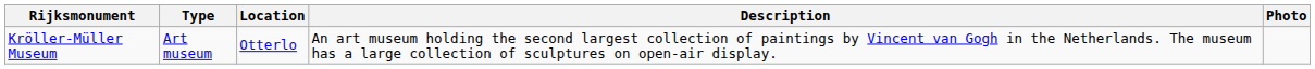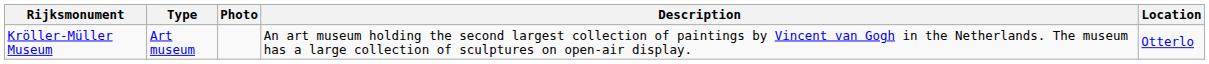columns swapped: Location <-> Photo
